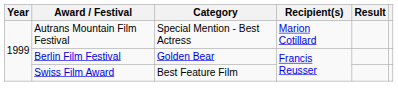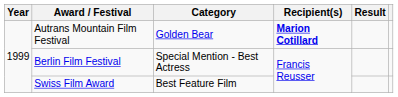Autrans Mountain Film Festival | Category: Special Mention - Best Actress -> Golden Bear
Autrans Mountain Film Festival | Recipient(s): normal -> bold
Berlin Film Festival | Category: Golden Bear -> Special Mention - Best Actress
